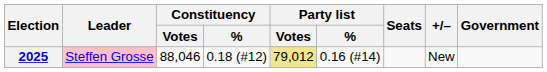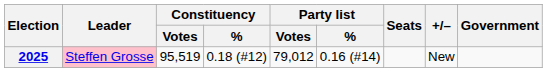2025 | Constituency / Votes: 88,046 -> 95,519
2025 | Party list / Votes: khaki background -> no background
